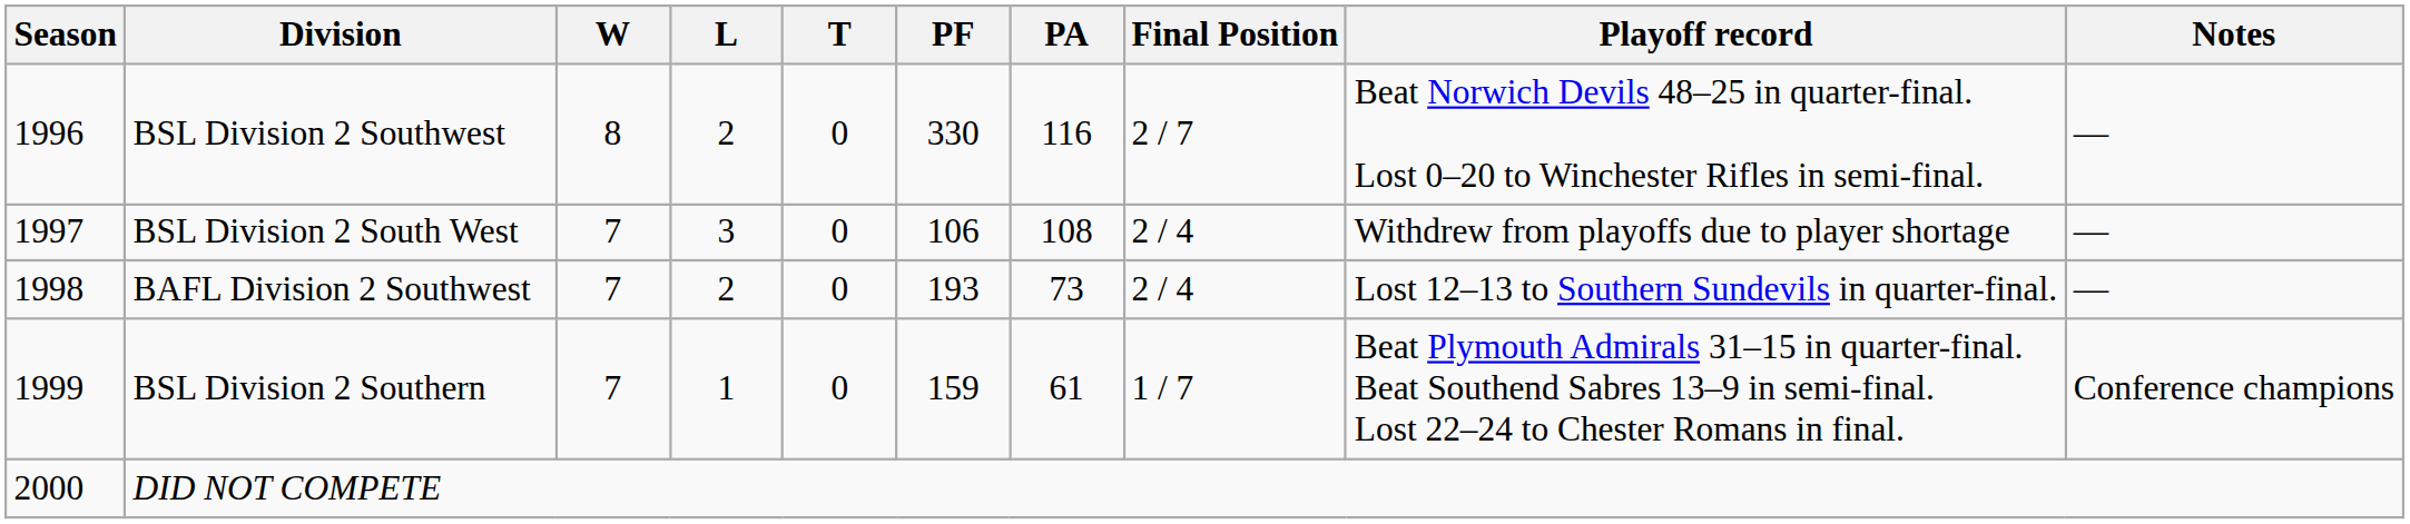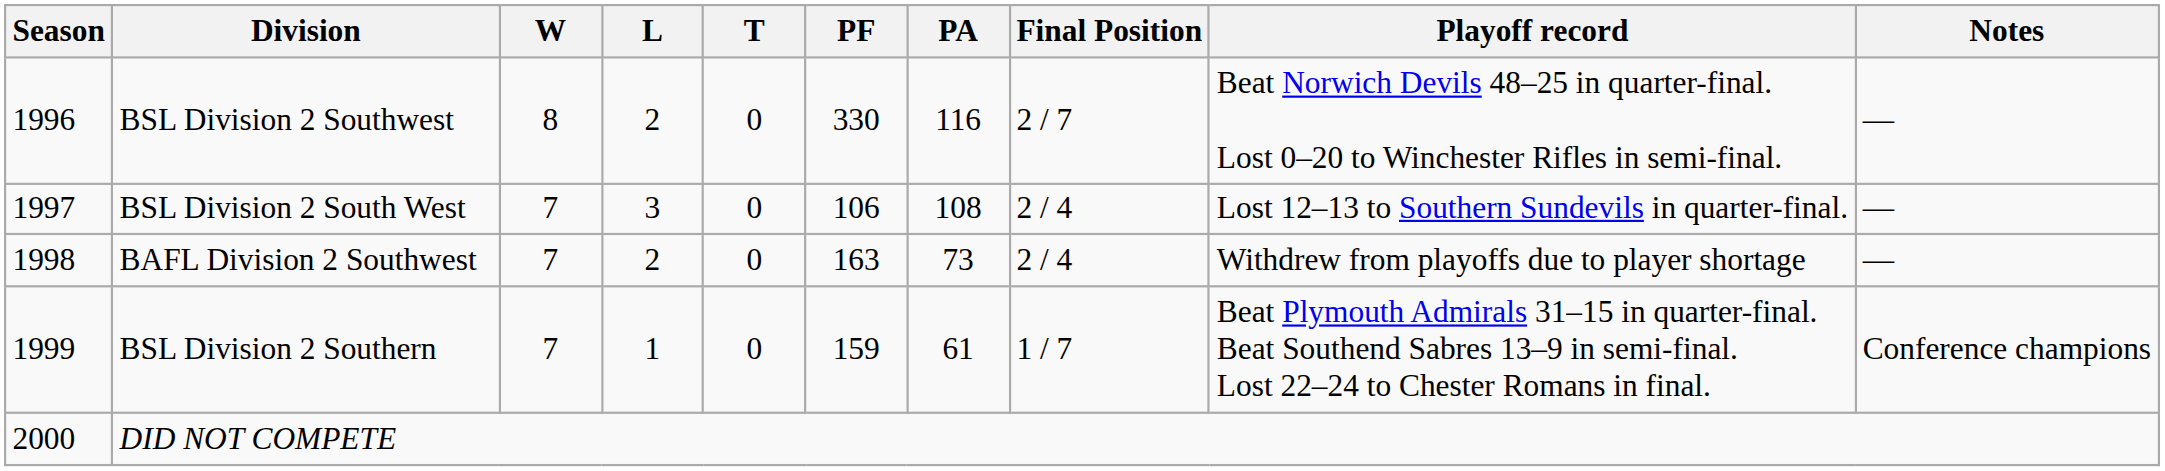BSL Division 2 South West | Playoff record: Withdrew from playoffs due to player shortage -> Lost 12–13 to Southern Sundevils in quarter-final.
BAFL Division 2 Southwest | PF: 193 -> 163
BAFL Division 2 Southwest | Playoff record: Lost 12–13 to Southern Sundevils in quarter-final. -> Withdrew from playoffs due to player shortage
